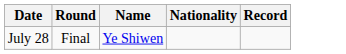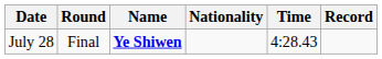+ column: Time | 4:28.43
July 28 | Name: normal -> bold
